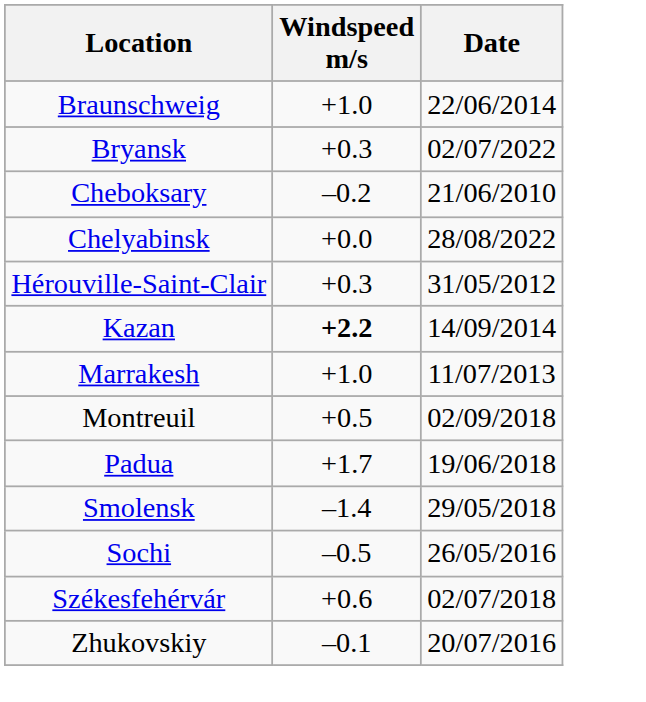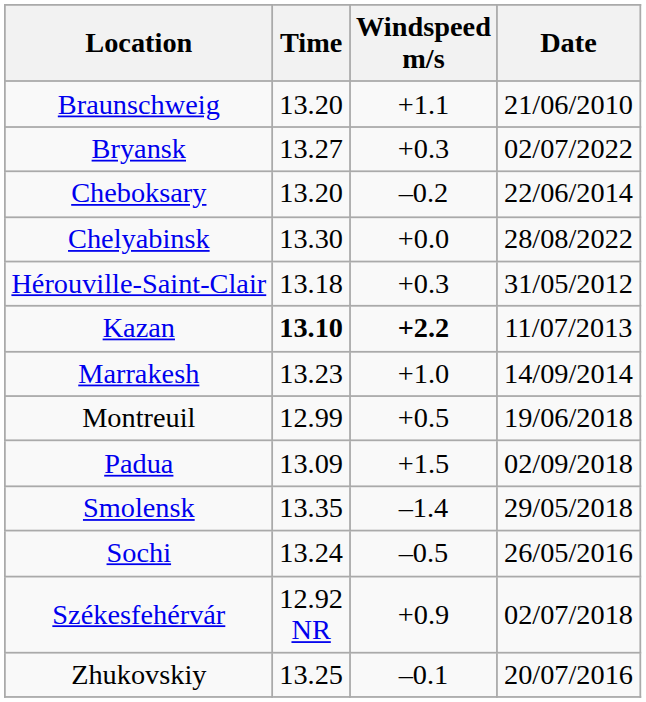+ column: Time | 13.20 | 13.27 | 13.20 | 13.30 | 13.18 | 13.10 | 13.23 | 12.99 | 13.09 | 13.35 | 13.24 | 12.92 NR | 13.25
Braunschweig | Windspeed m/s: +1.0 -> +1.1
Braunschweig | Date: 22/06/2014 -> 21/06/2010
Cheboksary | Date: 21/06/2010 -> 22/06/2014
Kazan | Date: 14/09/2014 -> 11/07/2013
Marrakesh | Date: 11/07/2013 -> 14/09/2014
Montreuil | Date: 02/09/2018 -> 19/06/2018
Padua | Windspeed m/s: +1.7 -> +1.5
Padua | Date: 19/06/2018 -> 02/09/2018
Székesfehérvár | Windspeed m/s: +0.6 -> +0.9
